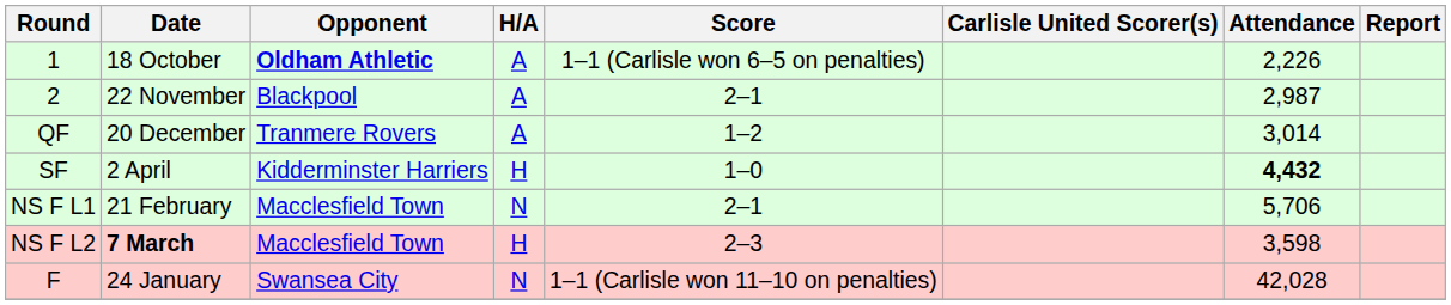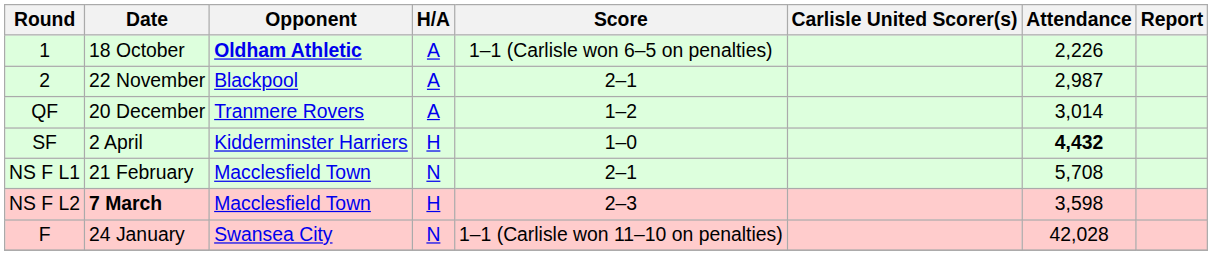NS F L1 | Attendance: 5,706 -> 5,708
